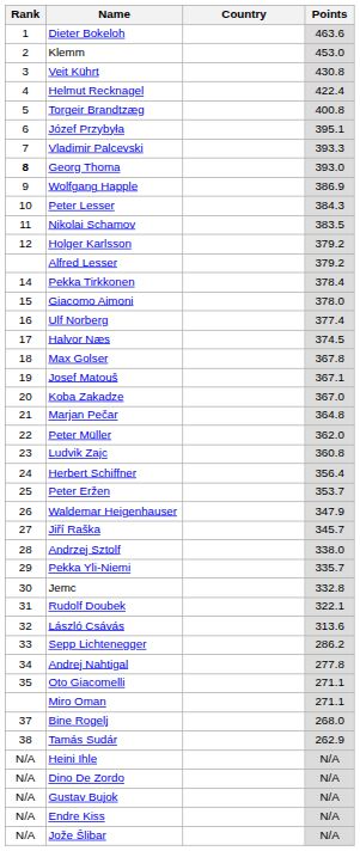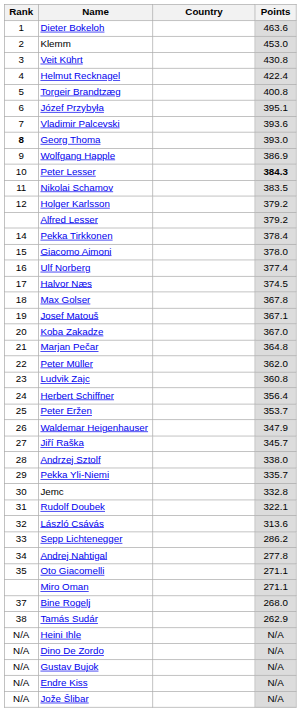Vladimir Palcevski | Points: 393.3 -> 393.6
Peter Lesser | Points: normal -> bold
